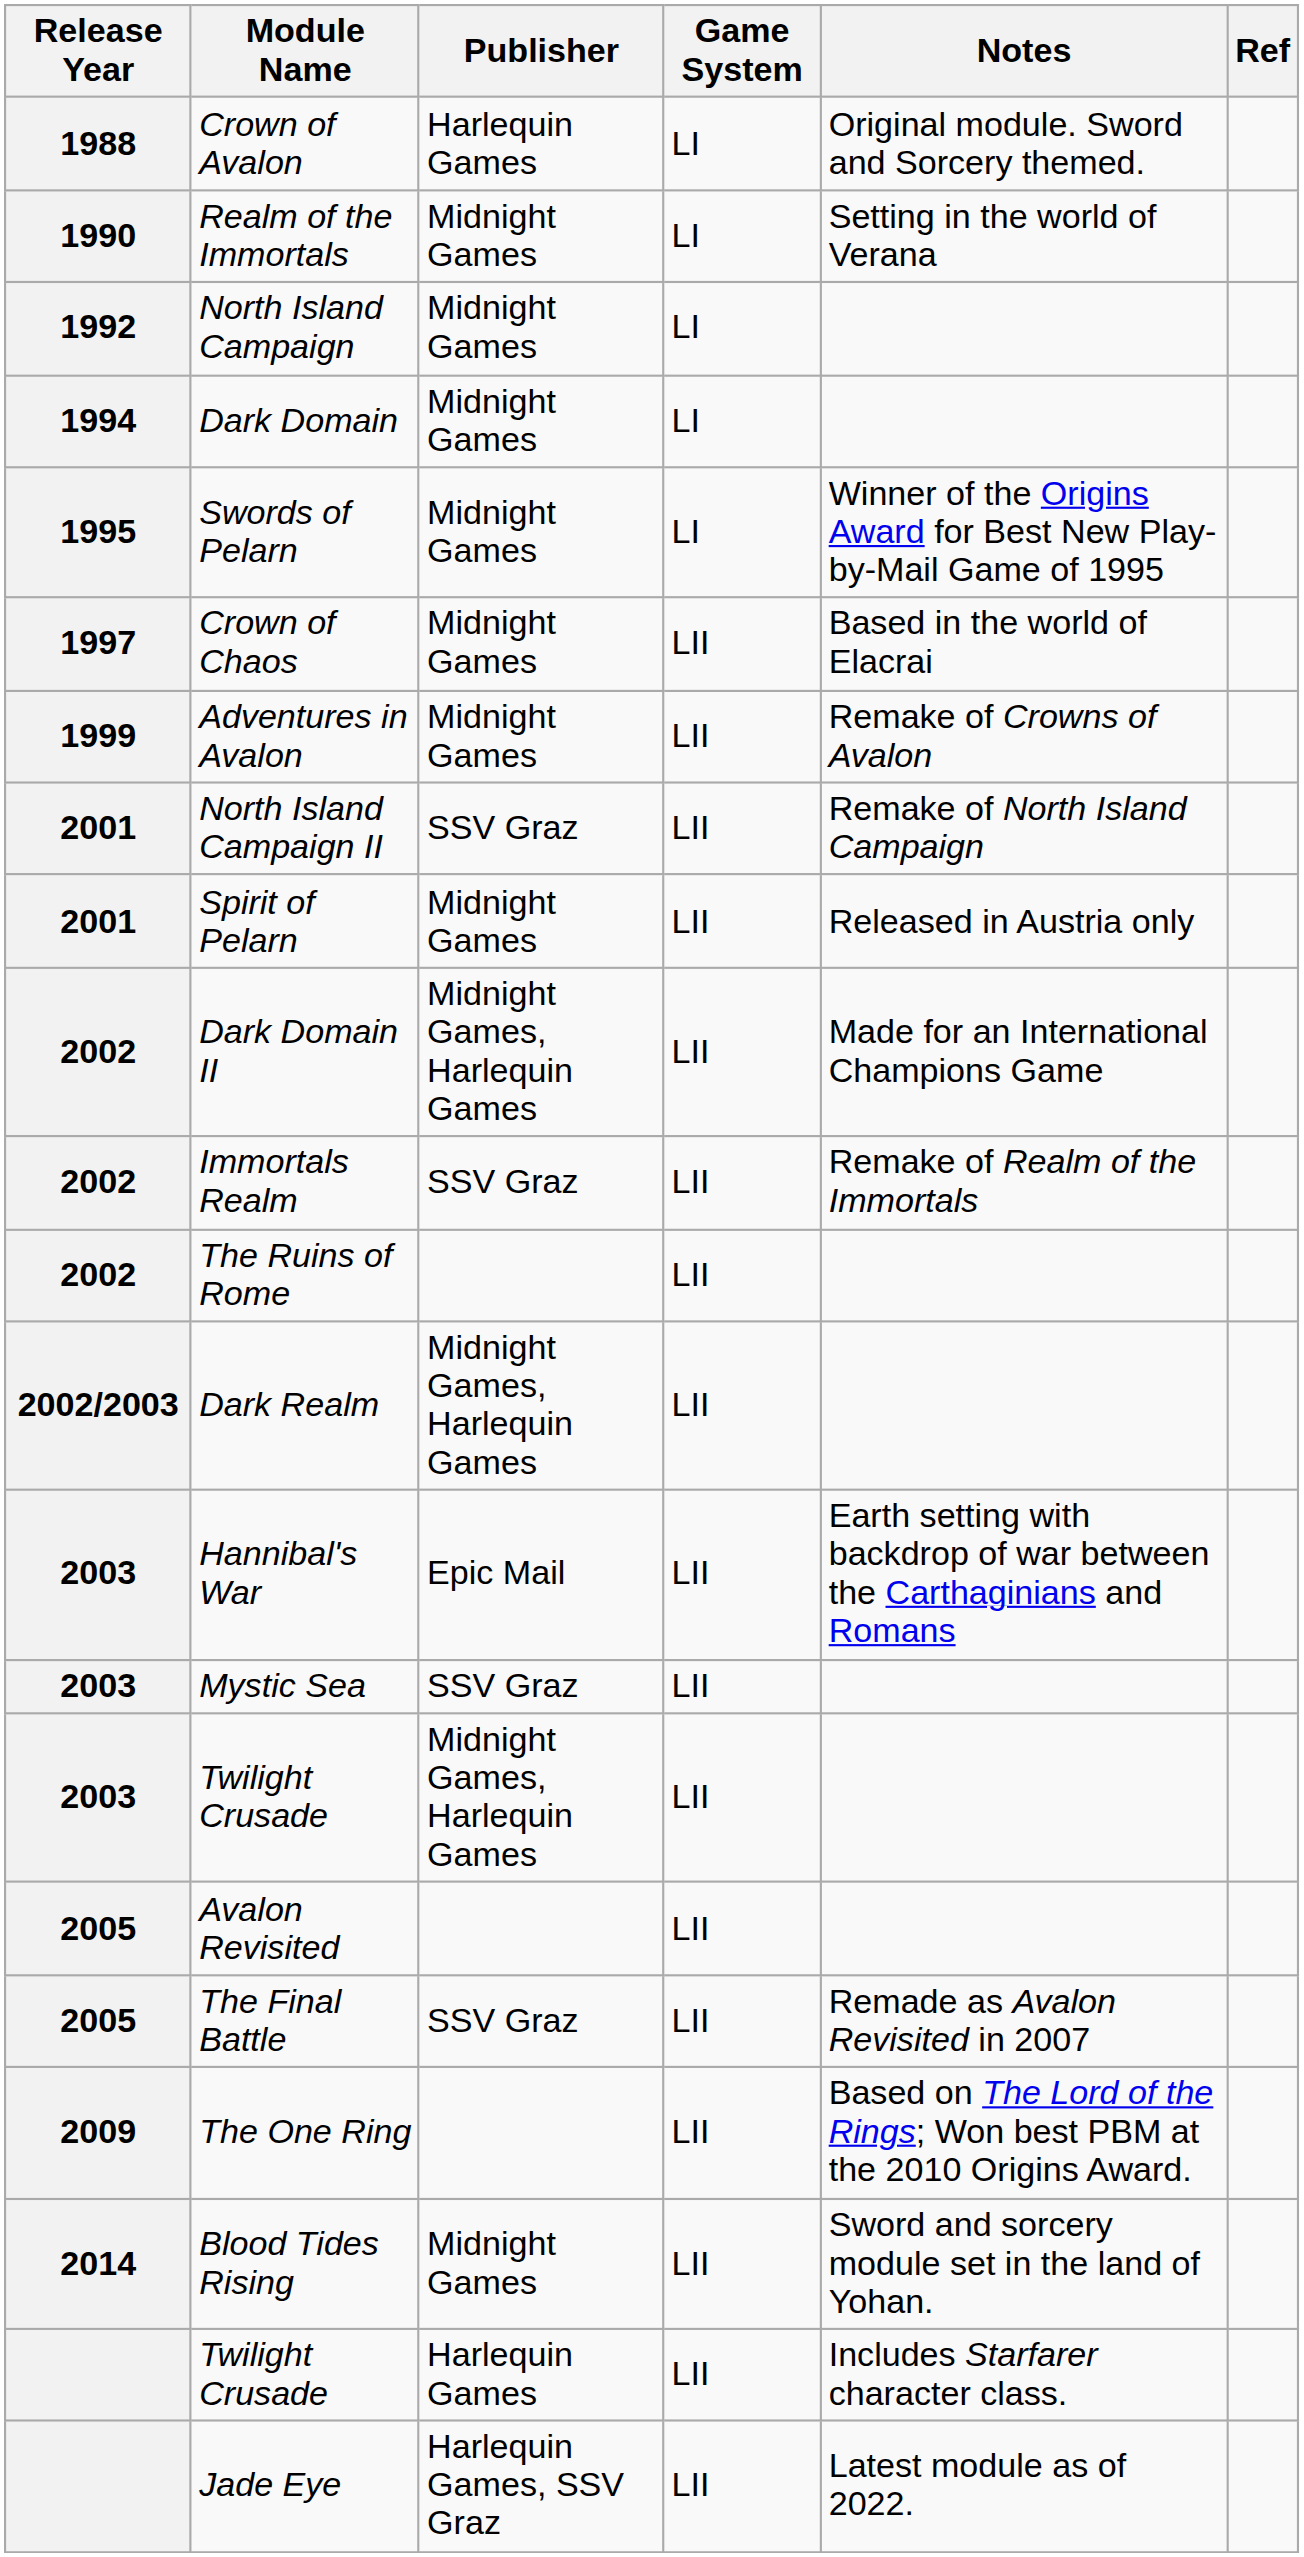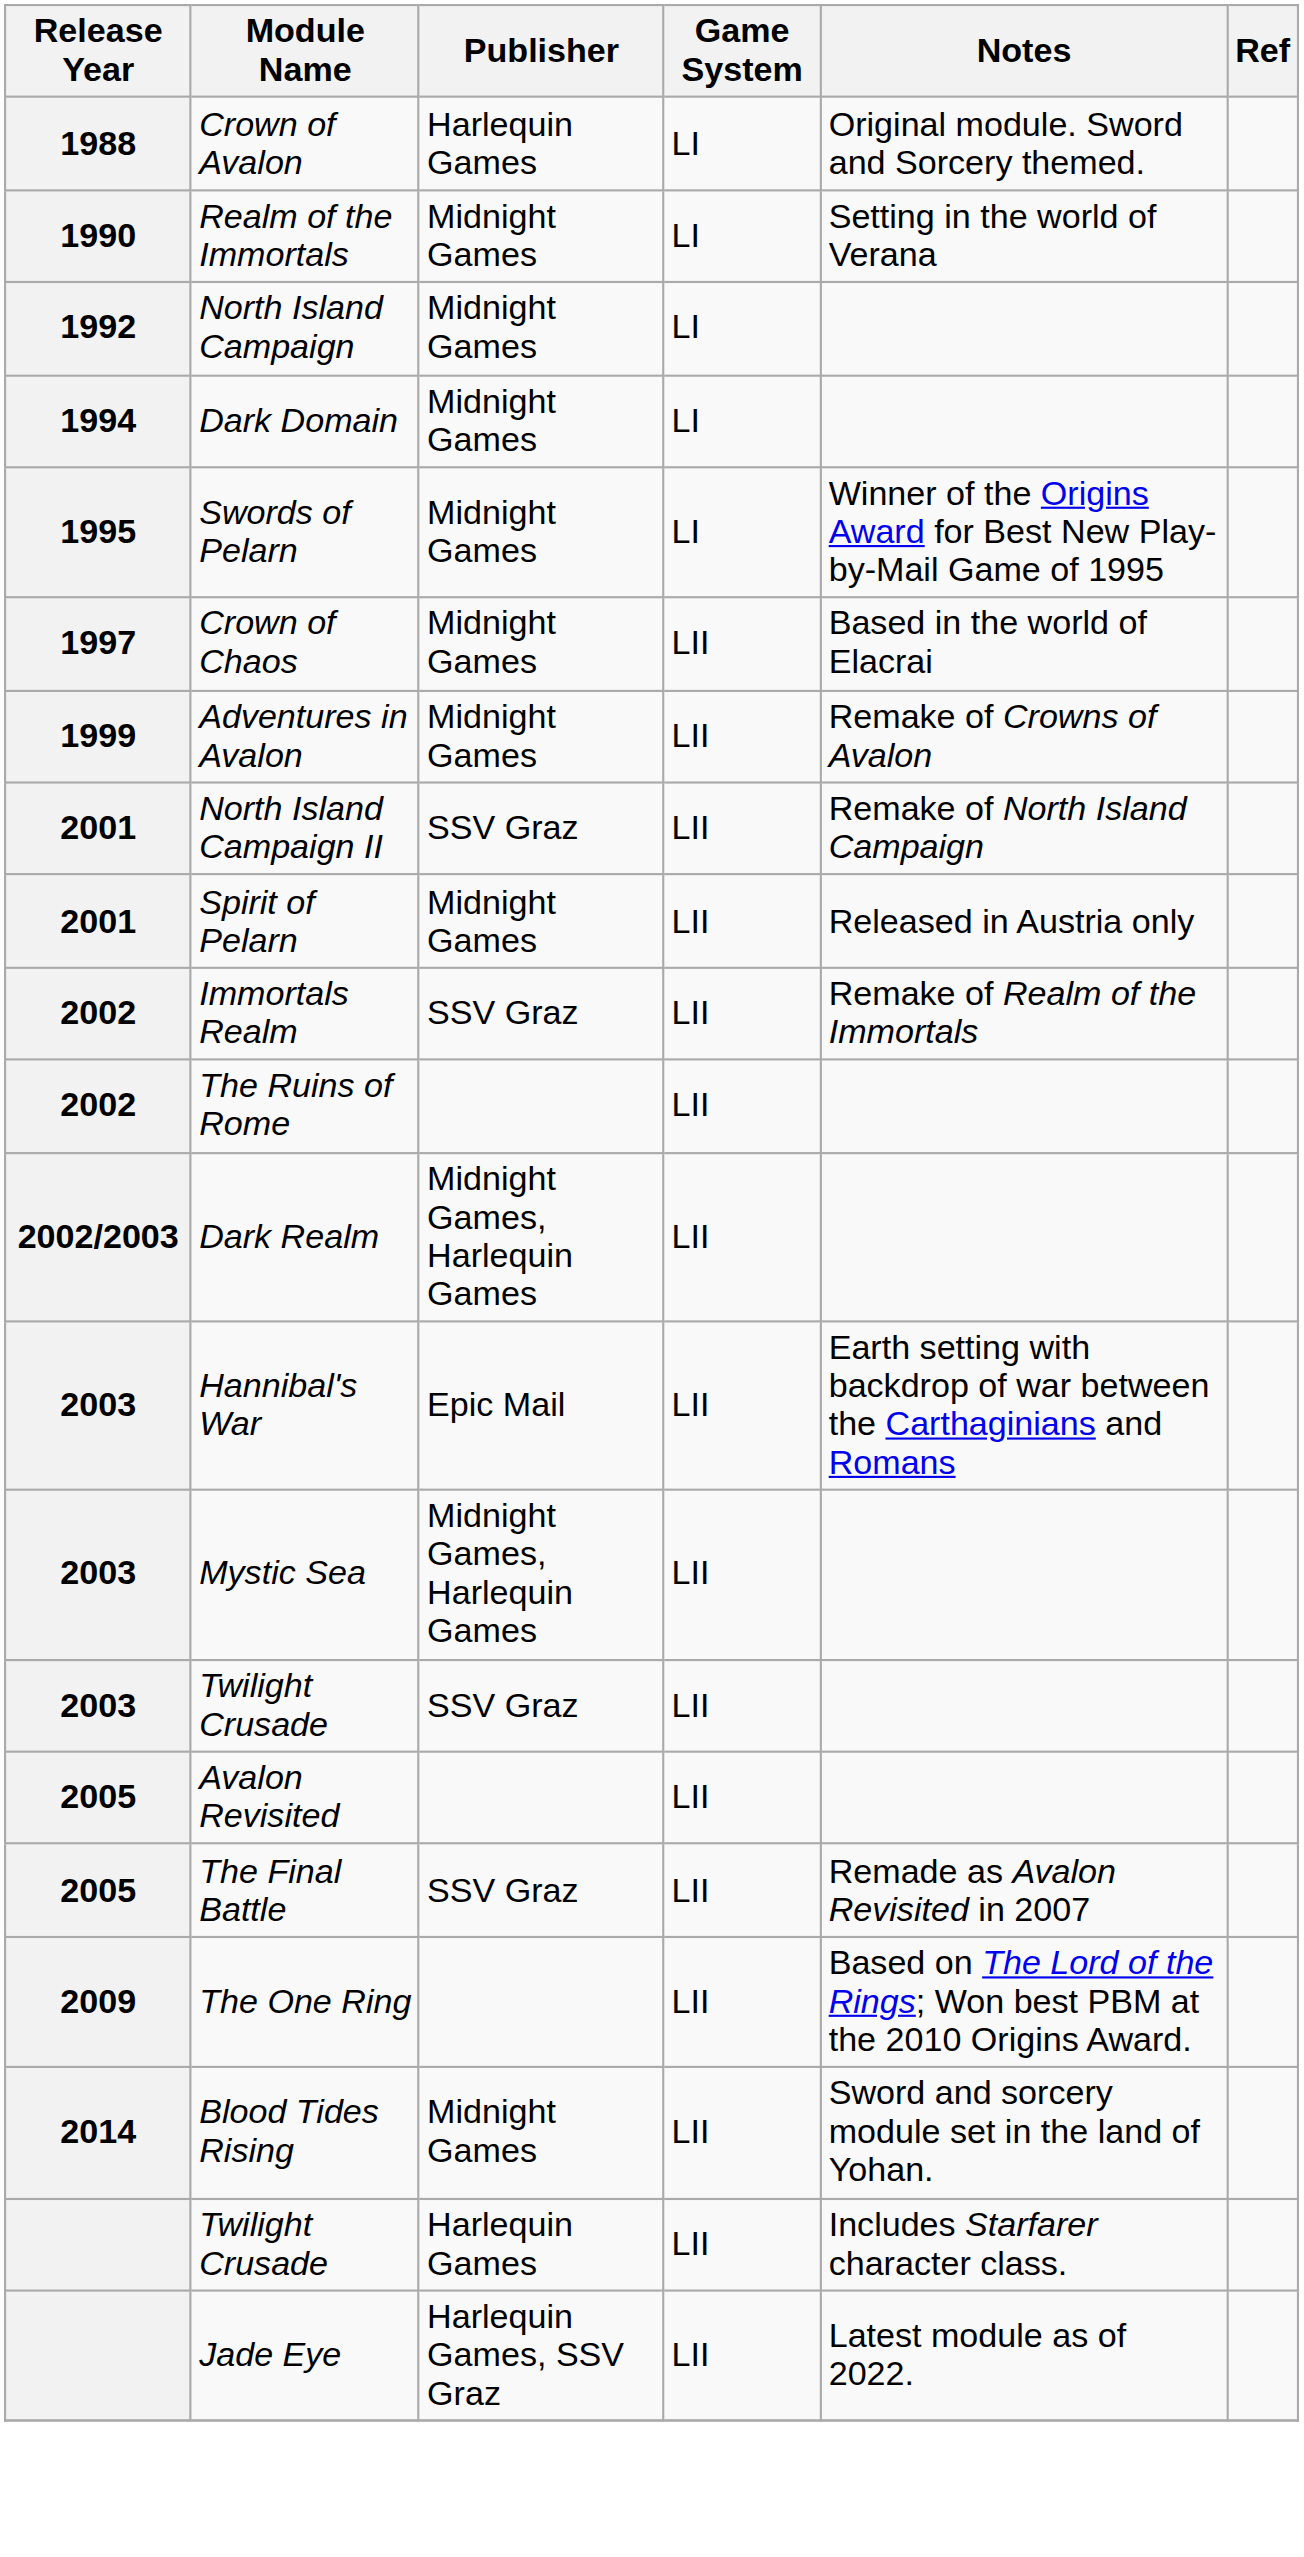- row: 2002 | Dark Domain II | Midnight Games, Harlequin Games | LII | Made for an International Champions Game
Mystic Sea | Publisher: SSV Graz -> Midnight Games, Harlequin Games
2003 / Twilight Crusade | Publisher: Midnight Games, Harlequin Games -> SSV Graz
